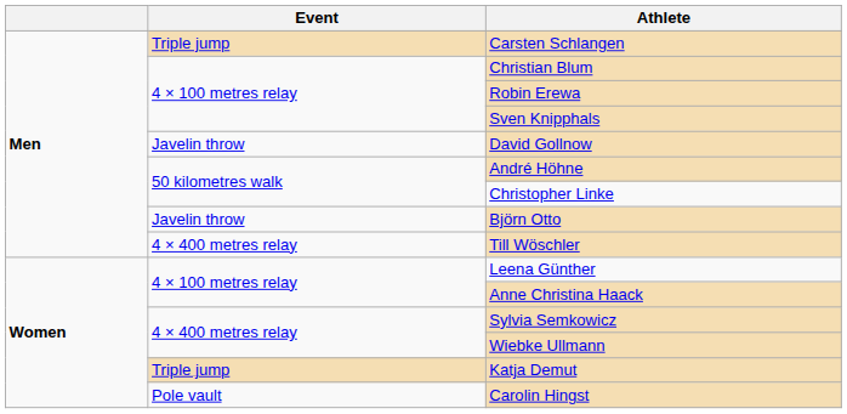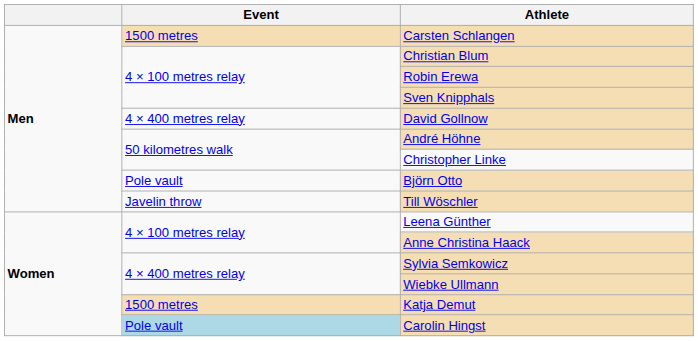Carsten Schlangen | Event: Triple jump -> 1500 metres
David Gollnow | Event: Javelin throw -> 4 × 400 metres relay
Björn Otto | Event: Javelin throw -> Pole vault
Till Wöschler | Event: 4 × 400 metres relay -> Javelin throw
Katja Demut | Event: Triple jump -> 1500 metres
Carolin Hingst | Event: no background -> lightblue background
